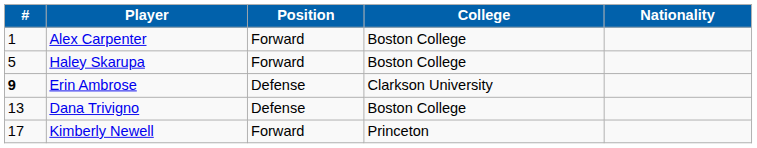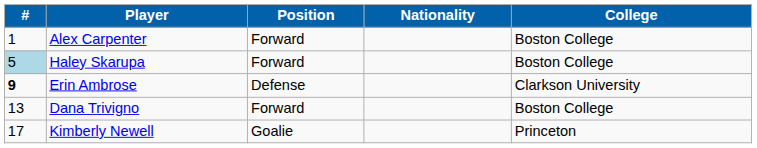columns swapped: Nationality <-> College
Haley Skarupa | #: no background -> lightblue background
Dana Trivigno | Position: Defense -> Forward
Kimberly Newell | Position: Forward -> Goalie
